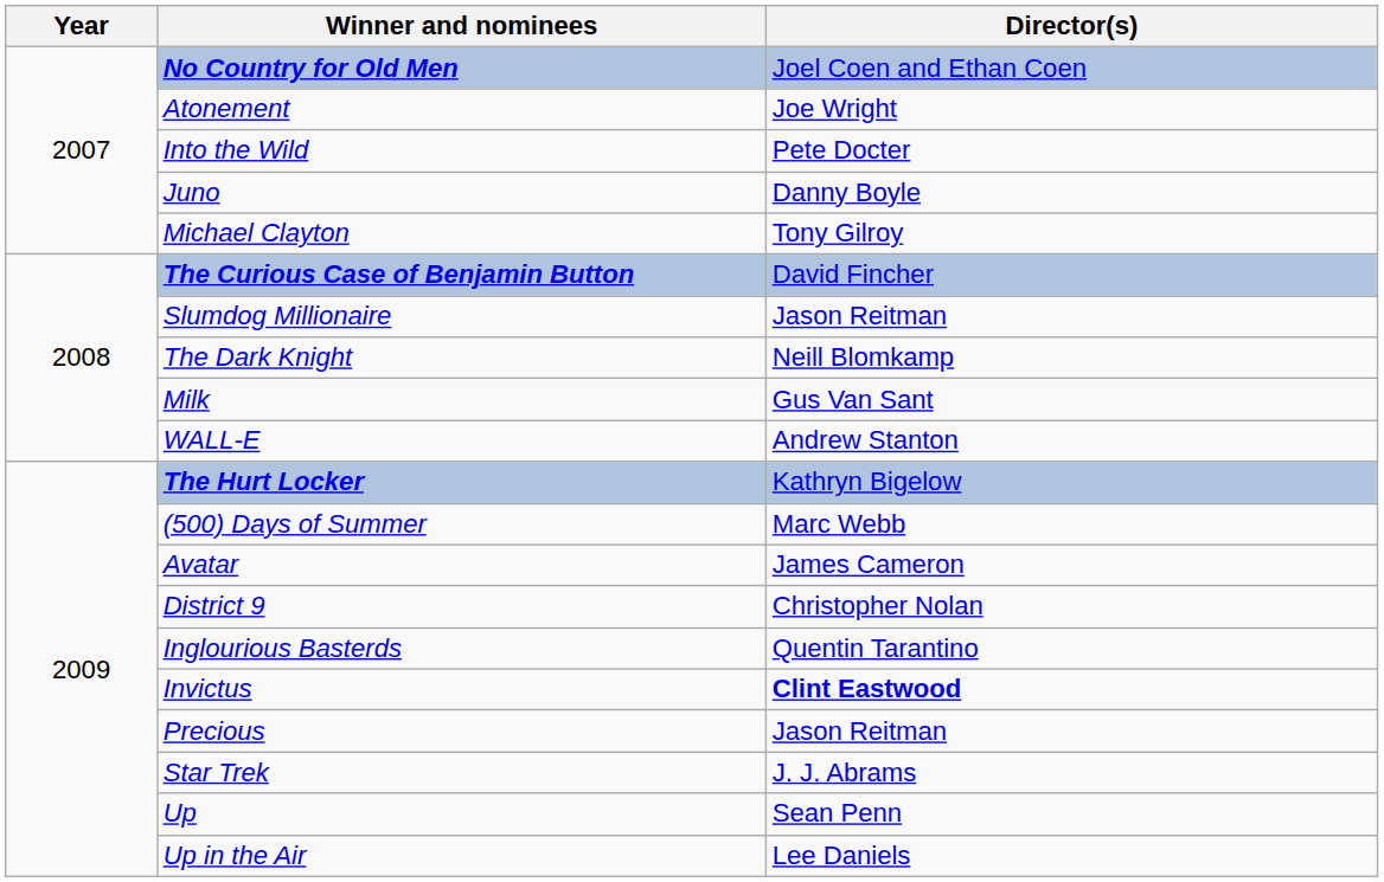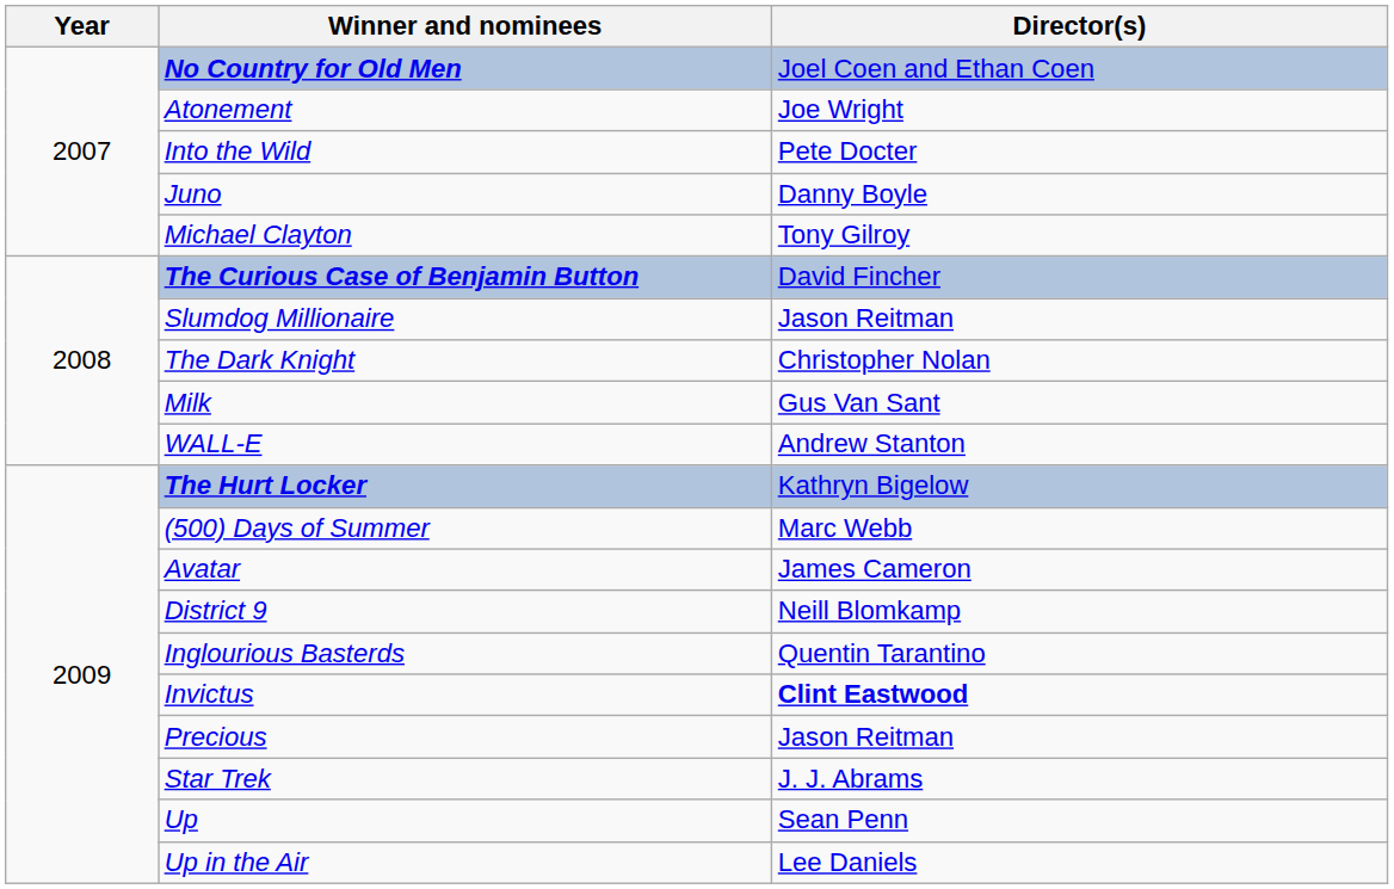The Dark Knight | Director(s): Neill Blomkamp -> Christopher Nolan
District 9 | Director(s): Christopher Nolan -> Neill Blomkamp
